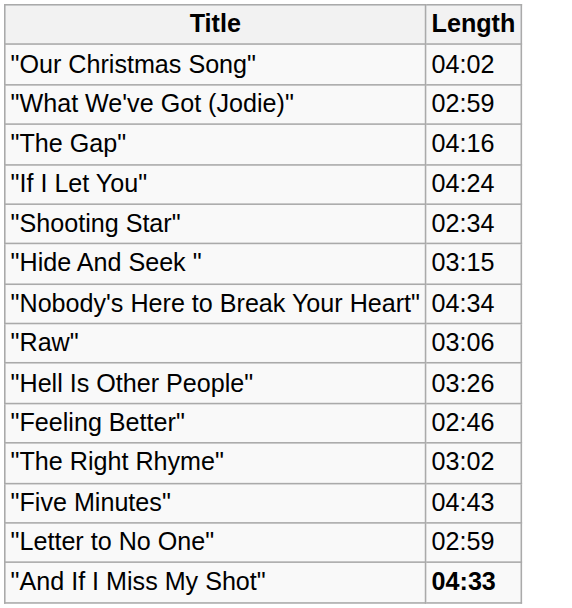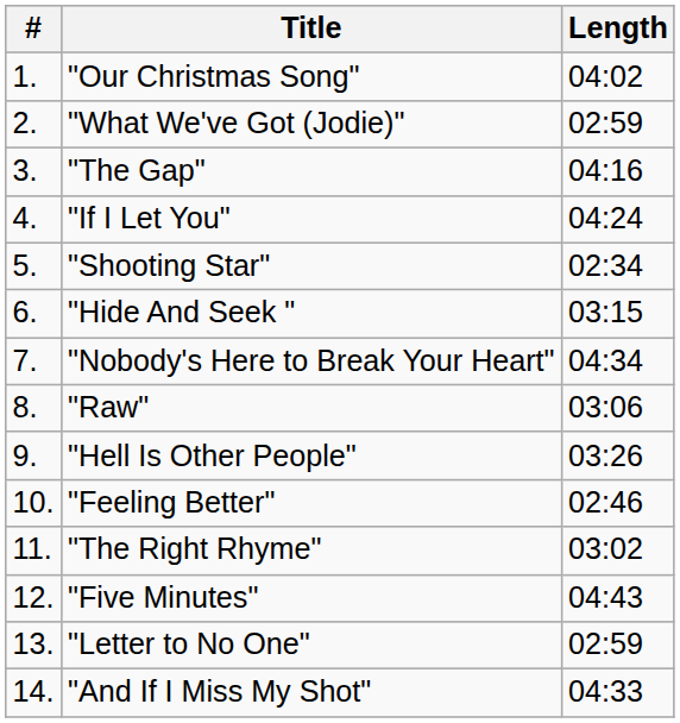+ column: # | 1. | 2. | 3. | 4. | 5. | 6. | 7. | 8. | 9. | 10. | 11. | 12. | 13. | 14.
"And If I Miss My Shot" | Length: bold -> normal
